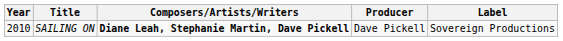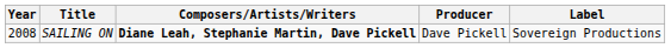SAILING ON | Year: 2010 -> 2008
